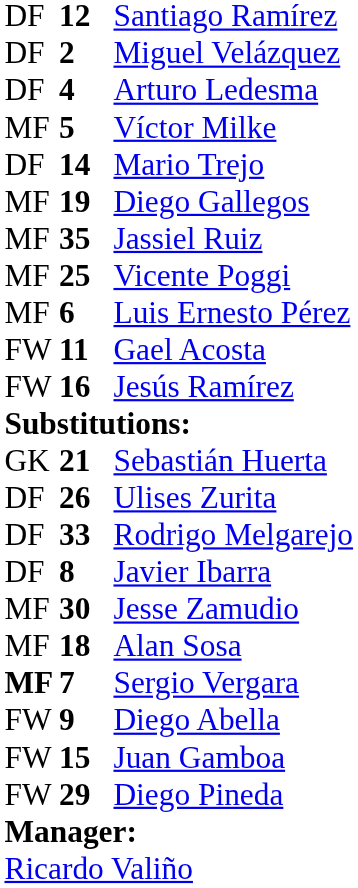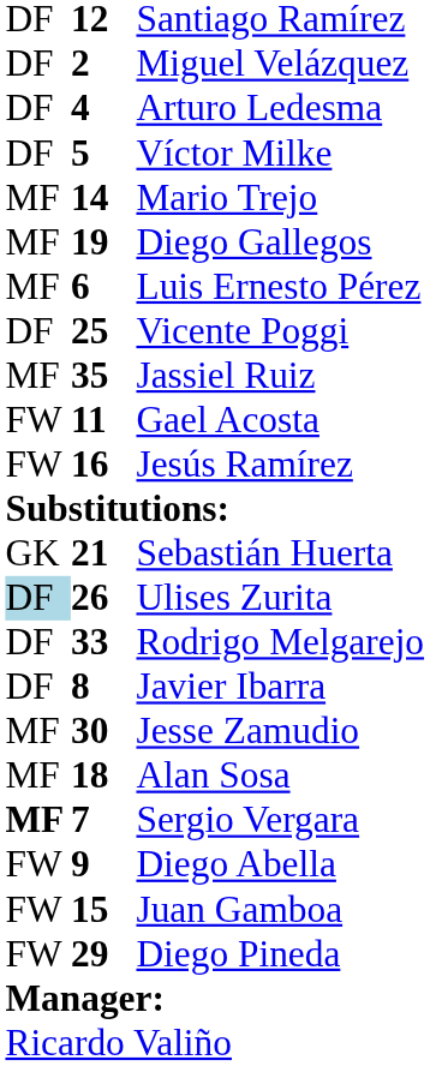Víctor Milke | column 1: MF -> DF
Mario Trejo | column 1: DF -> MF
rows swapped: Luis Ernesto Pérez <-> Jassiel Ruiz
Vicente Poggi | column 1: MF -> DF
Ulises Zurita | column 1: no background -> lightblue background
